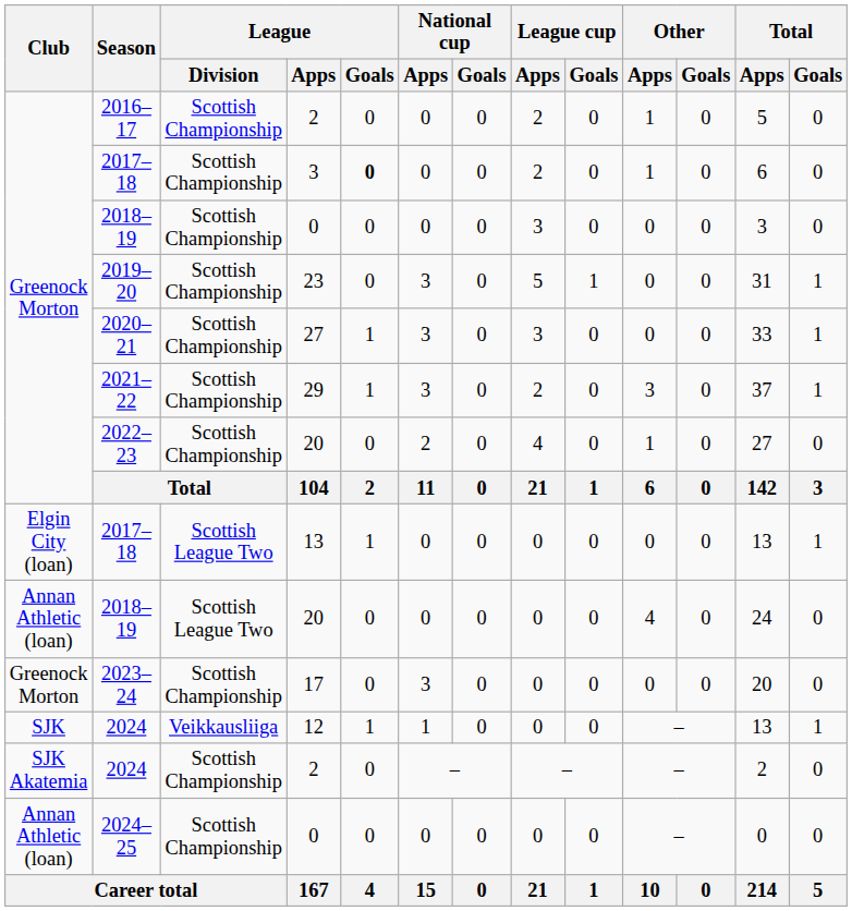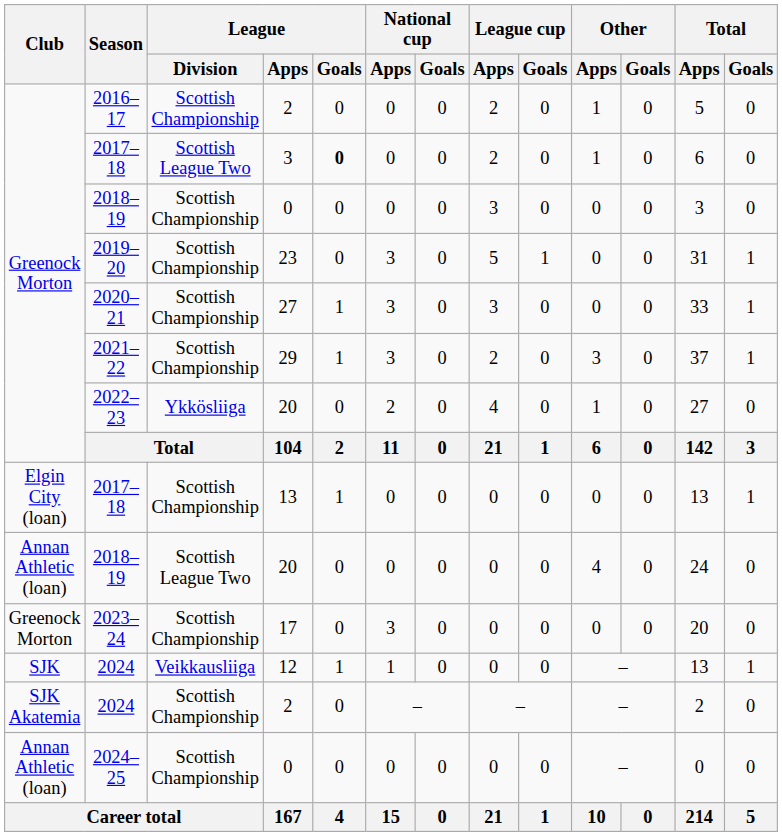2017–18 / 3 | League / Division: Scottish Championship -> Scottish League Two
2022–23 | League / Division: Scottish Championship -> Ykkösliiga
2017–18 / 13 | League / Division: Scottish League Two -> Scottish Championship
